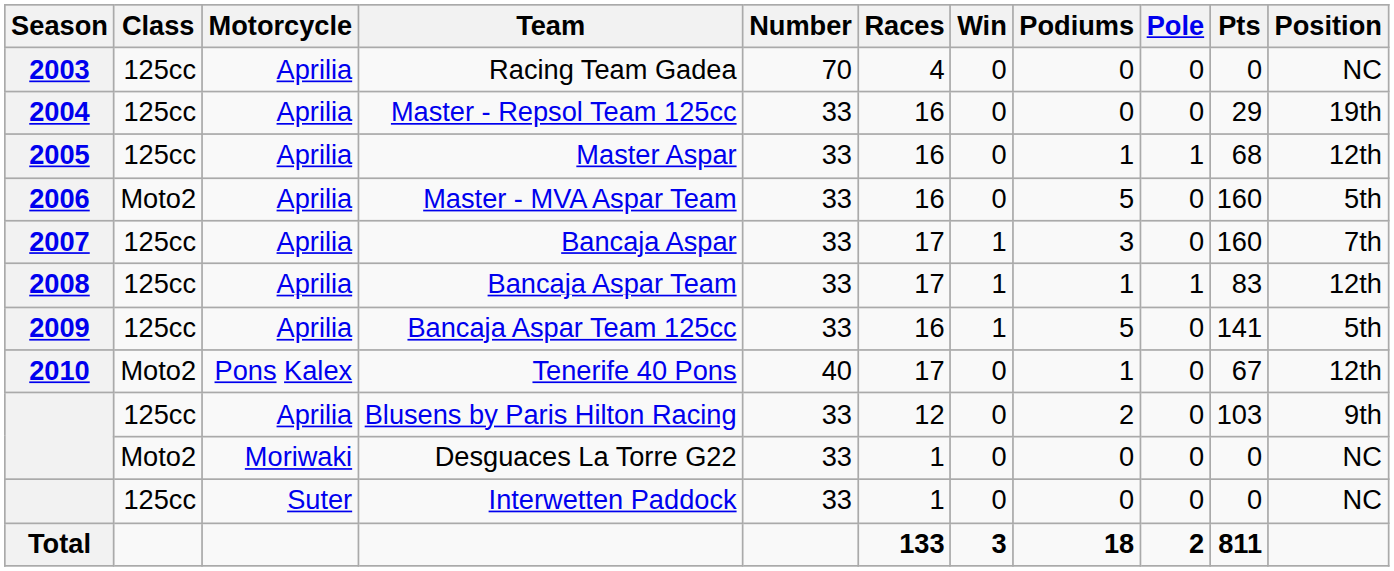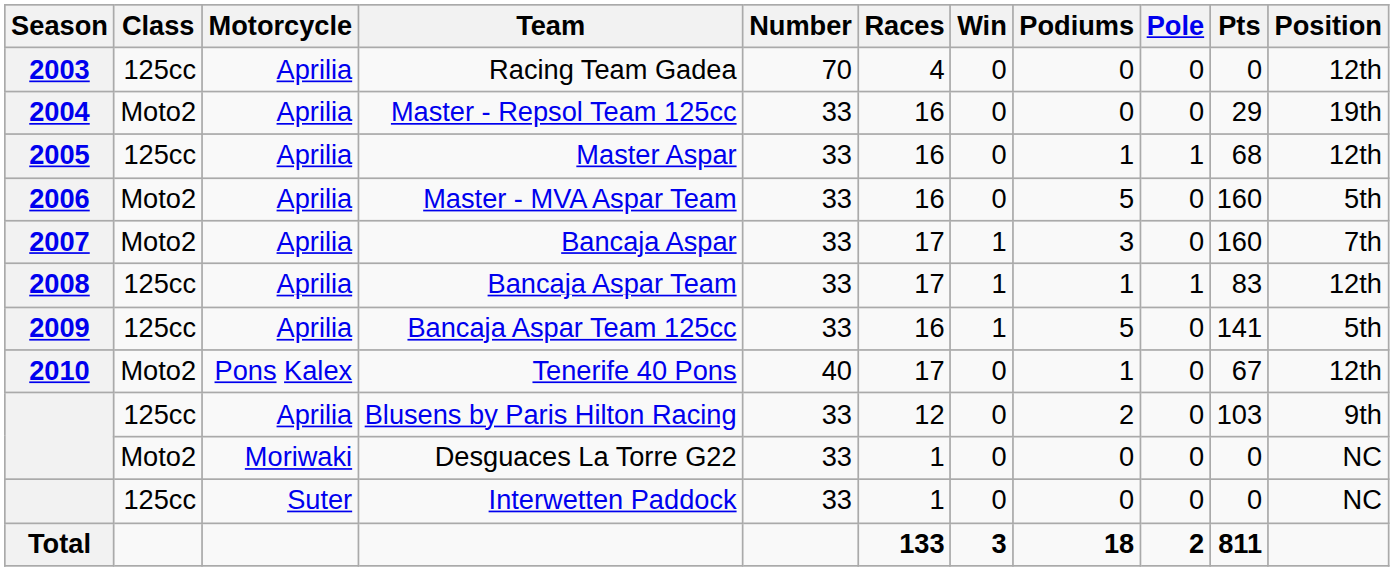Racing Team Gadea | Position: NC -> 12th
Master - Repsol Team 125cc | Class: 125cc -> Moto2
Bancaja Aspar | Class: 125cc -> Moto2
